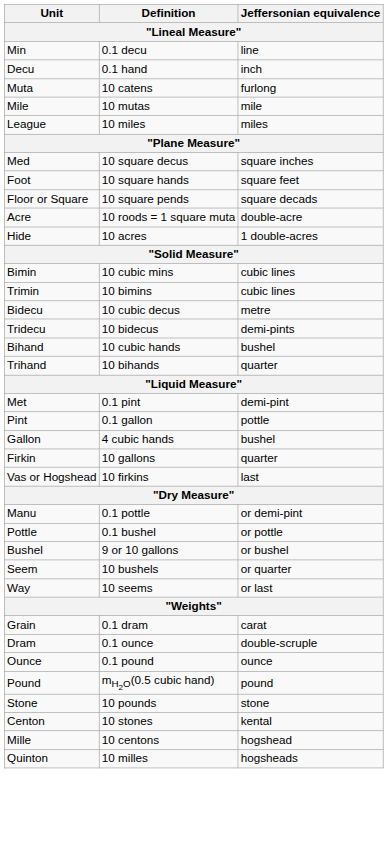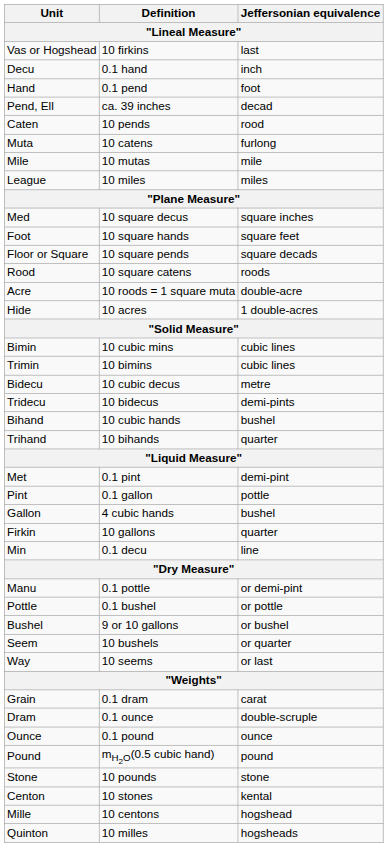rows swapped: Min <-> Vas or Hogshead
+ row: Hand | 0.1 pend | foot
+ row: Pend, Ell | ca. 39 inches | decad
+ row: Caten | 10 pends | rood
+ row: Rood | 10 square catens | roods
